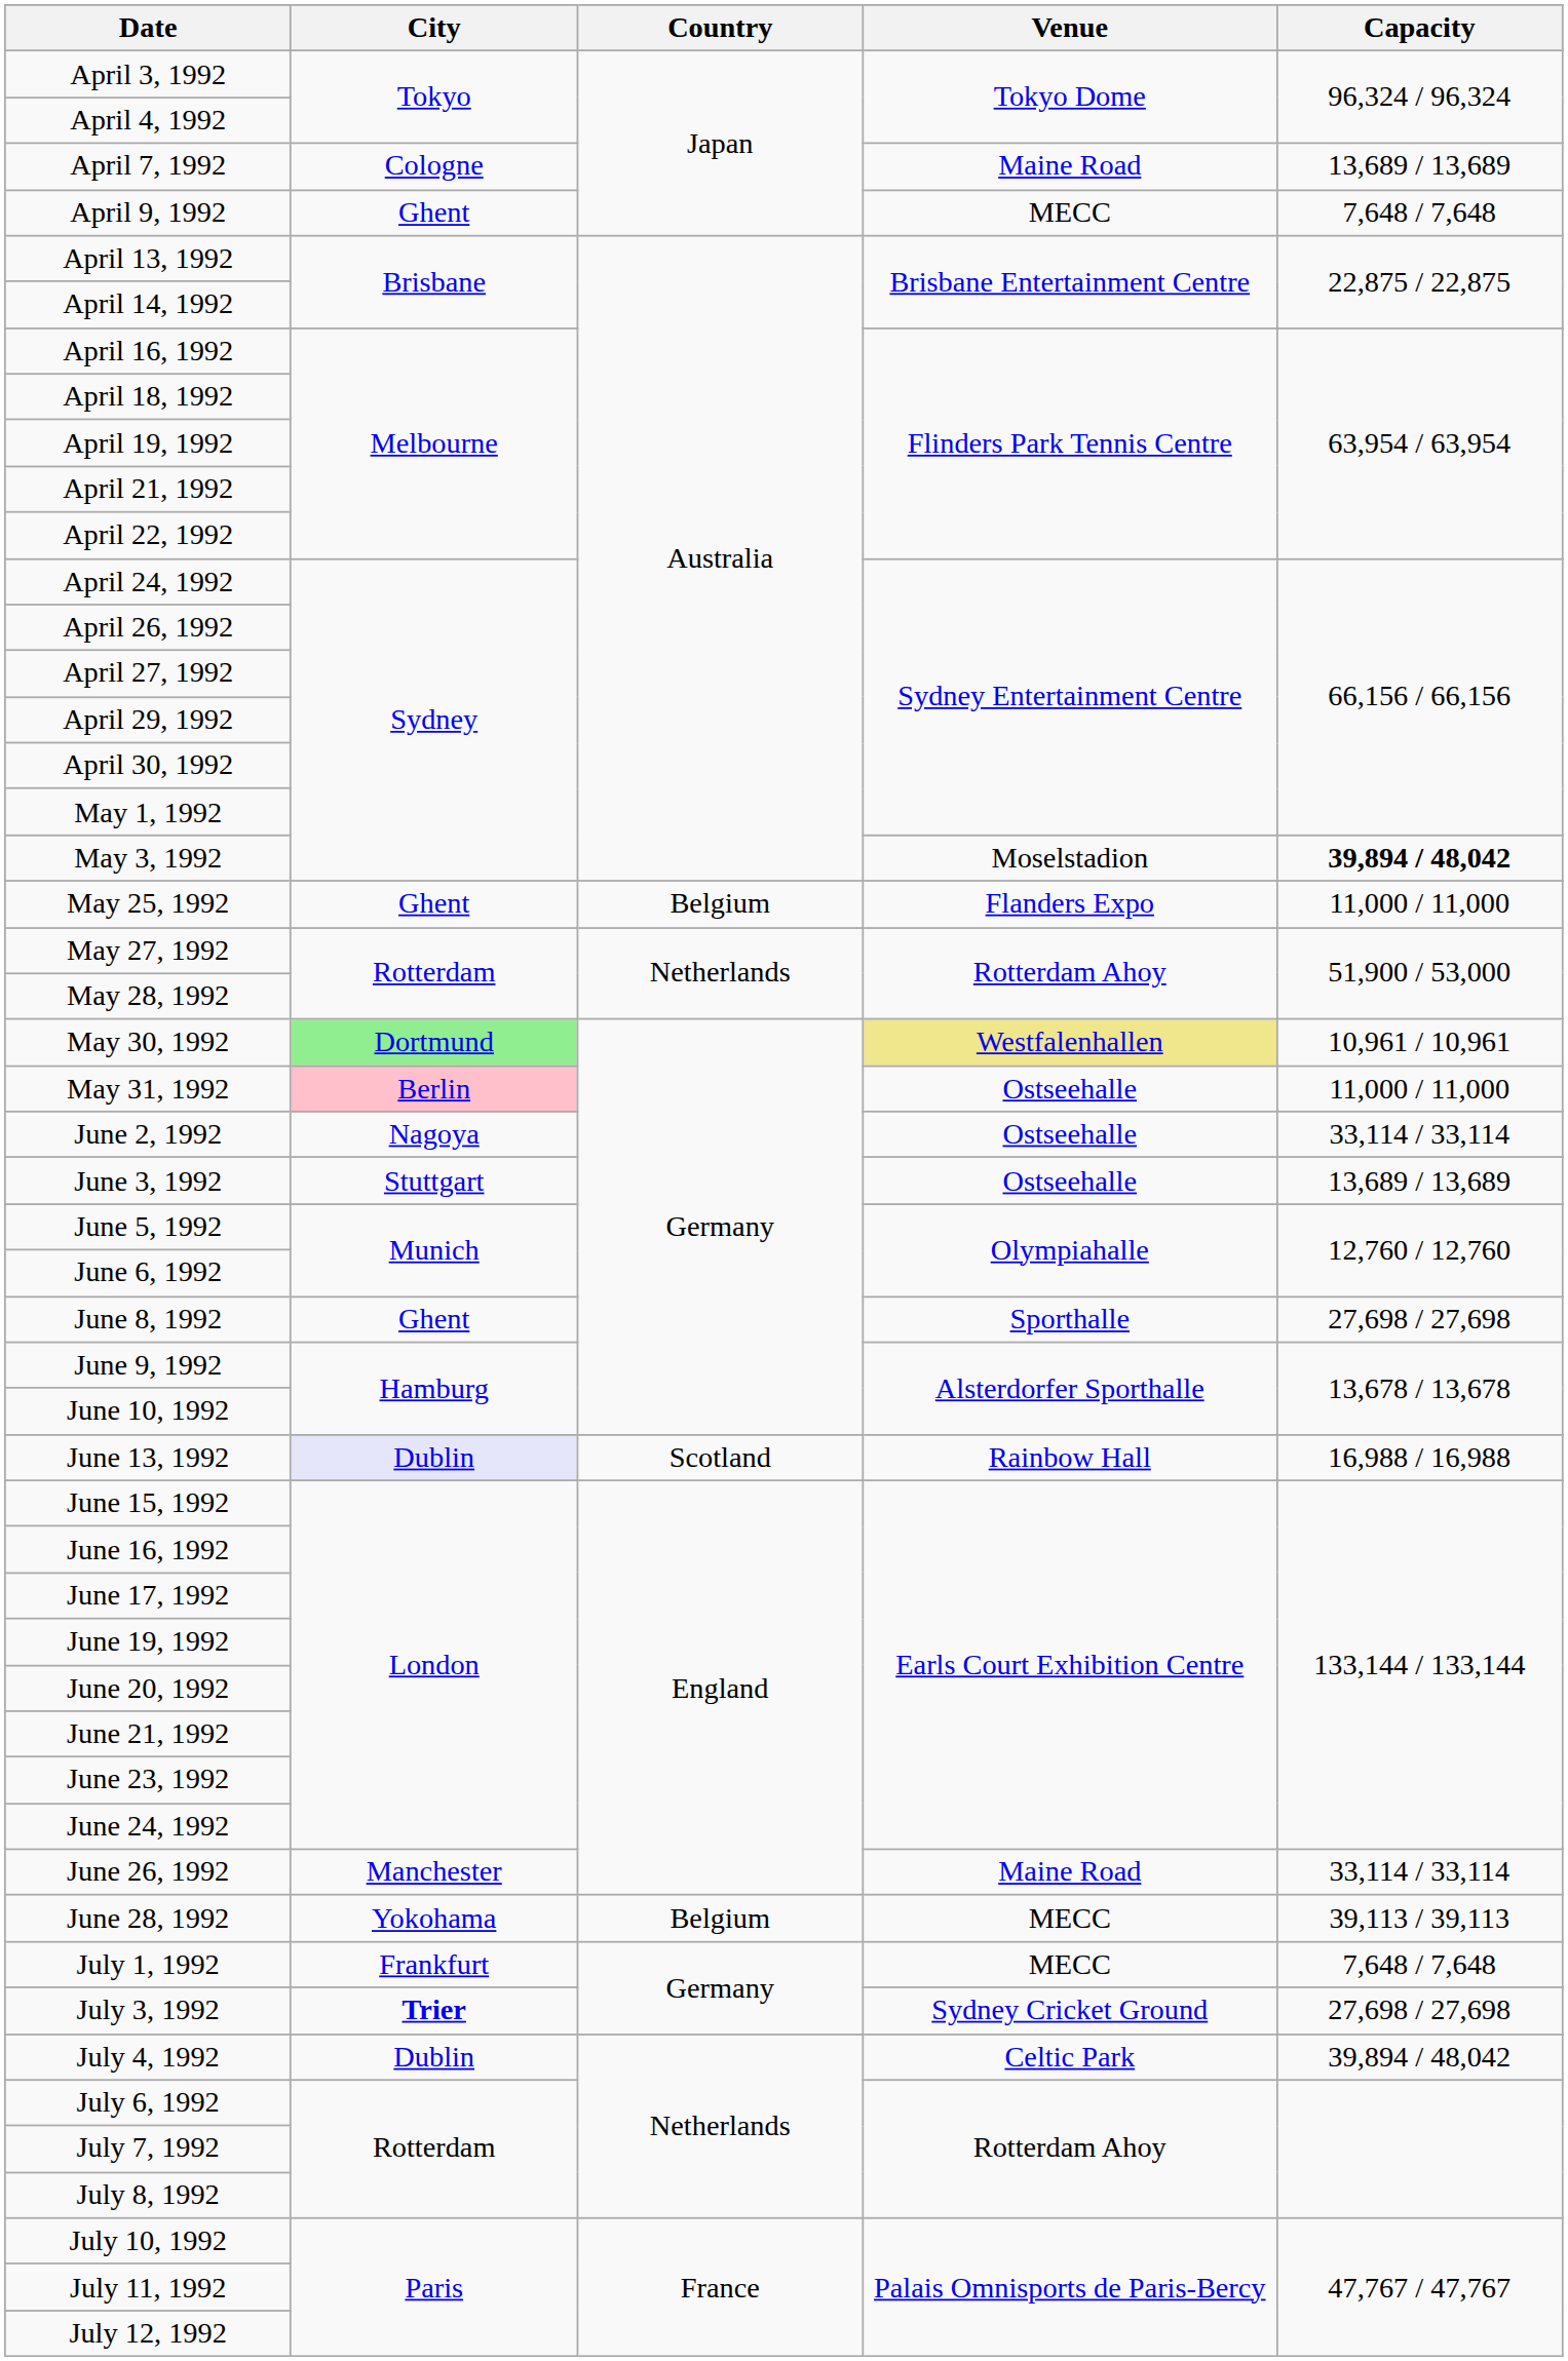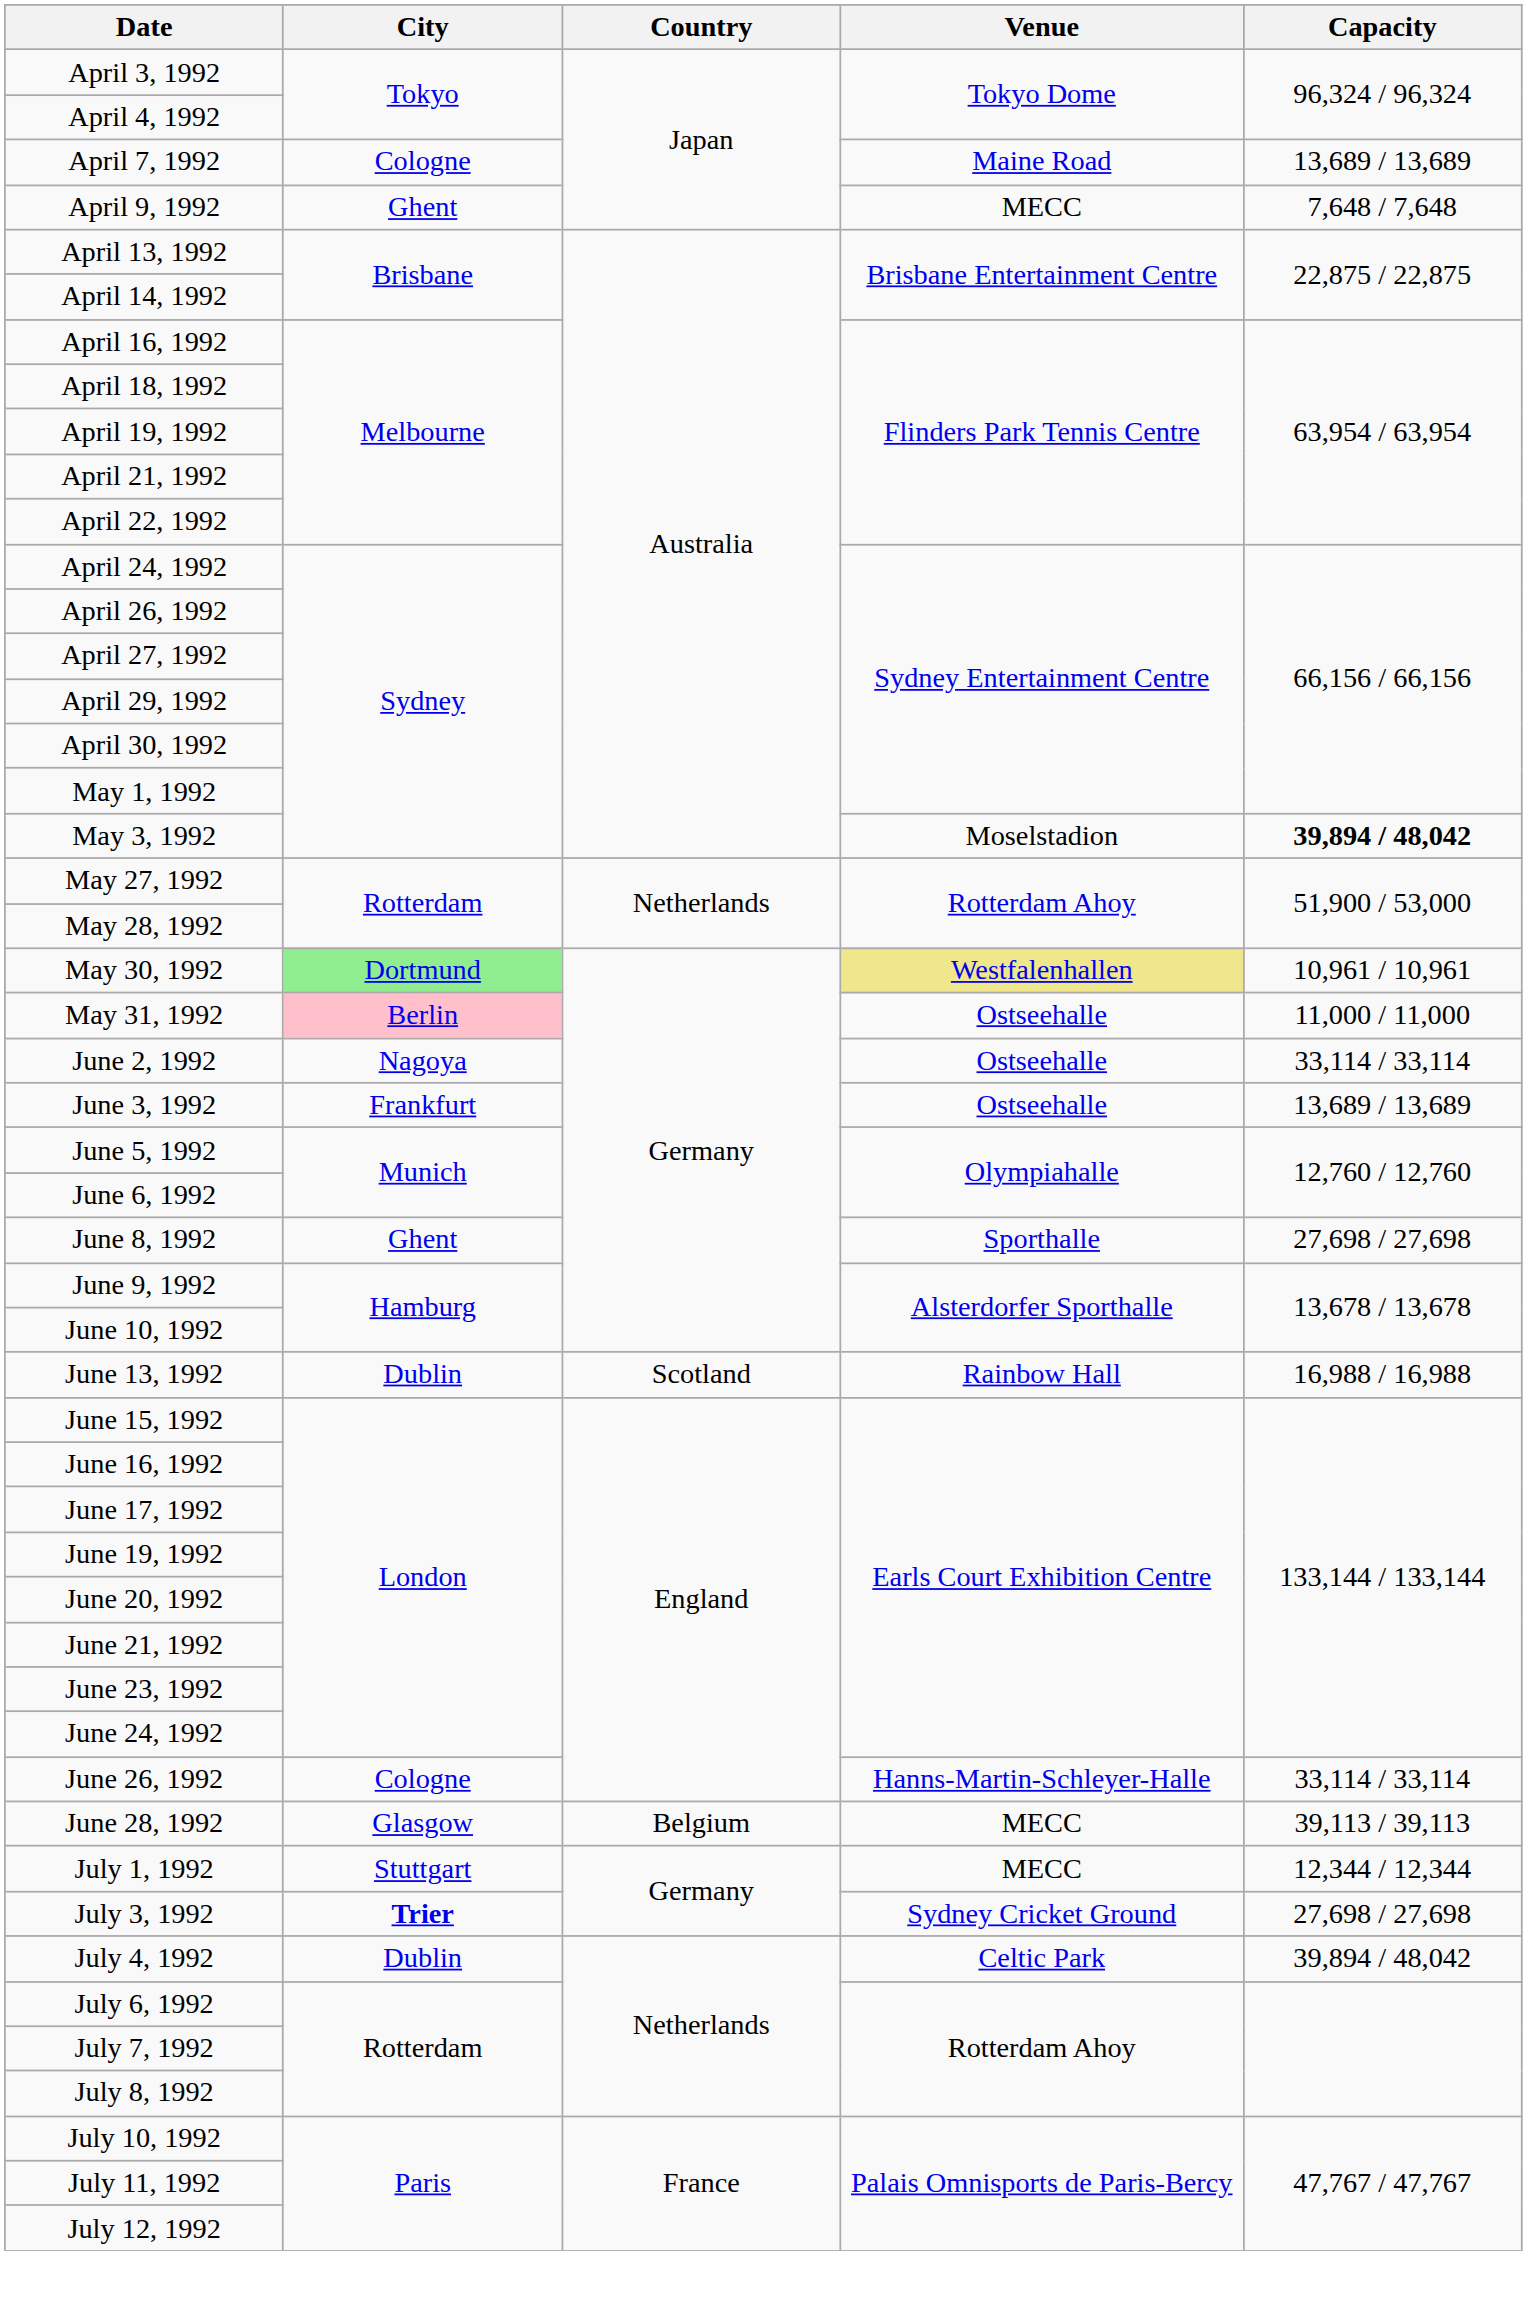- row: May 25, 1992 | Ghent | Belgium | Flanders Expo | 11,000 / 11,000
June 3, 1992 | City: Stuttgart -> Frankfurt
June 13, 1992 | City: lavender background -> no background
June 26, 1992 | City: Manchester -> Cologne
June 26, 1992 | Venue: Maine Road -> Hanns-Martin-Schleyer-Halle
June 28, 1992 | City: Yokohama -> Glasgow
July 1, 1992 | City: Frankfurt -> Stuttgart
July 1, 1992 | Capacity: 7,648 / 7,648 -> 12,344 / 12,344
